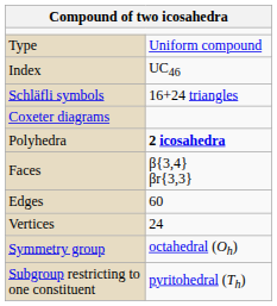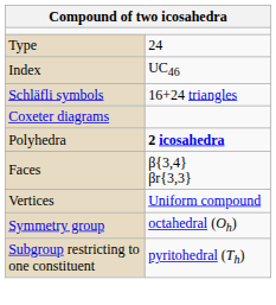Type | column 2: Uniform compound -> 24
- row: Edges | 60
Vertices | column 2: 24 -> Uniform compound
